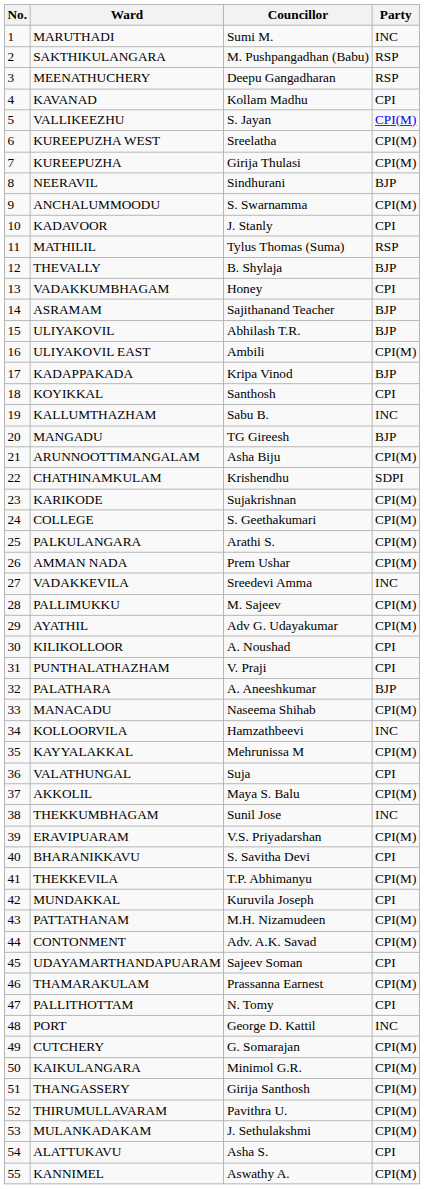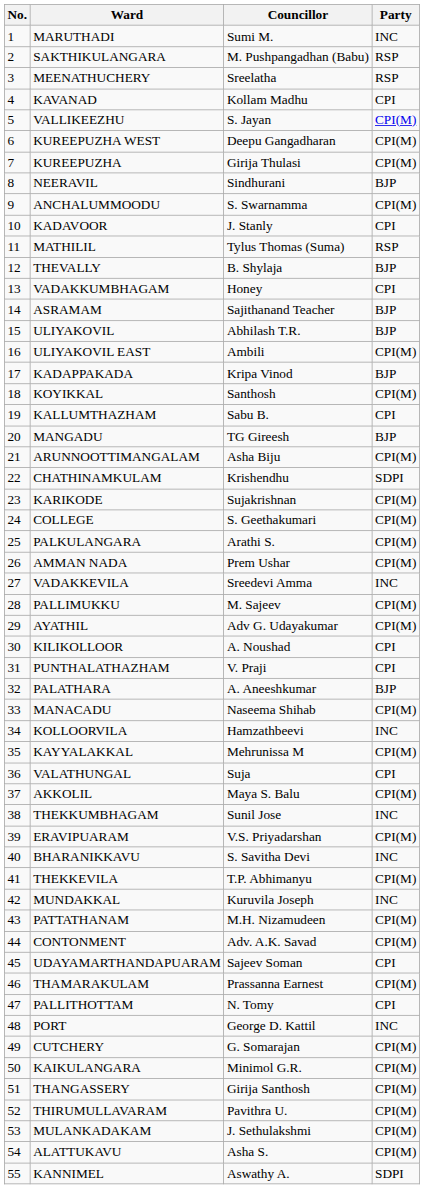MEENATHUCHERY | Councillor: Deepu Gangadharan -> Sreelatha
KUREEPUZHA WEST | Councillor: Sreelatha -> Deepu Gangadharan
KOYIKKAL | Party: CPI -> CPI(M)
KALLUMTHAZHAM | Party: INC -> CPI
BHARANIKKAVU | Party: CPI -> INC
MUNDAKKAL | Party: CPI -> INC
ALATTUKAVU | Party: CPI -> CPI(M)
KANNIMEL | Party: CPI(M) -> SDPI
